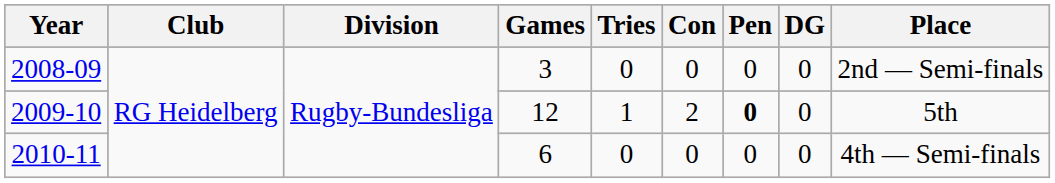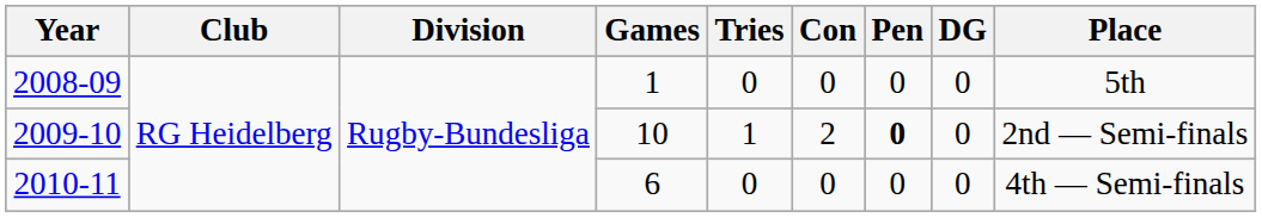2008-09 | Games: 3 -> 1
2008-09 | Place: 2nd — Semi-finals -> 5th
2009-10 | Games: 12 -> 10
2009-10 | Place: 5th -> 2nd — Semi-finals
